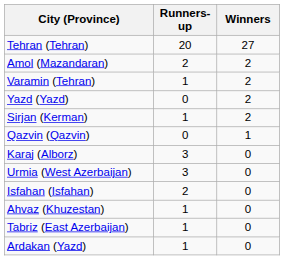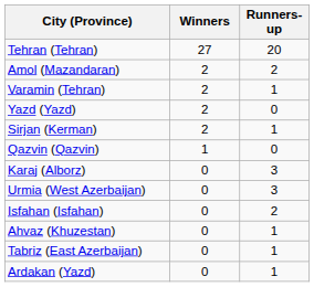columns swapped: Winners <-> Runners-up
